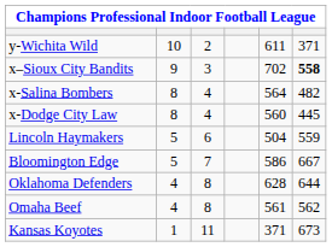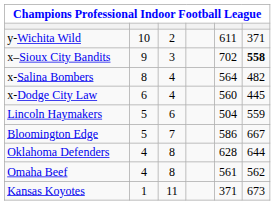x-Dodge City Law | column 2: 8 -> 6
